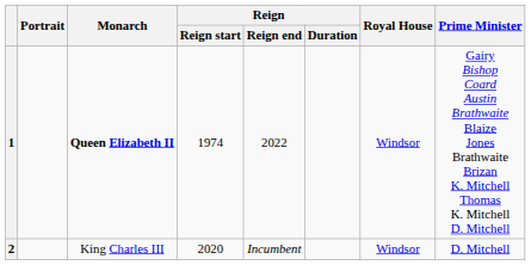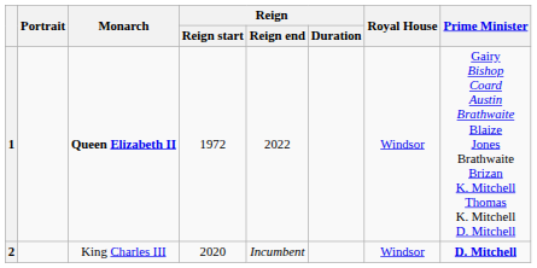1 | Reign / Reign start: 1974 -> 1972
2 | Prime Minister: normal -> bold
